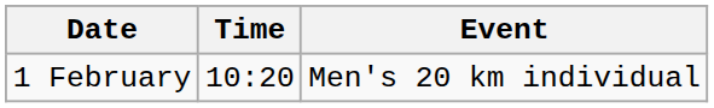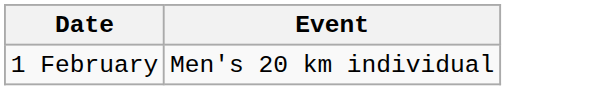- column: Time | 10:20
